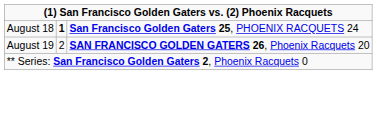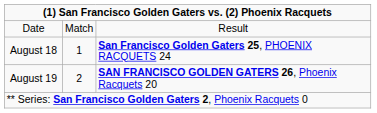+ row: Date | Match | Result
August 18 | column 2: bold -> normal
